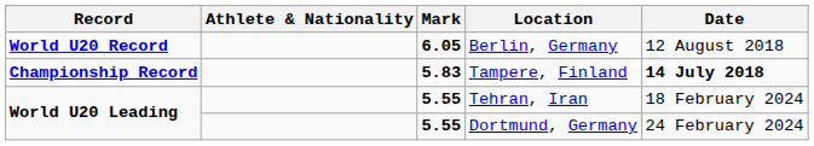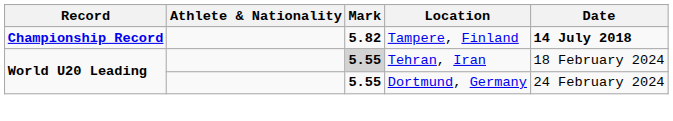- row: World U20 Record | 6.05 | Berlin, Germany | 12 August 2018
Tampere, Finland | Mark: 5.83 -> 5.82
Tehran, Iran | Mark: no background -> lightgrey background
